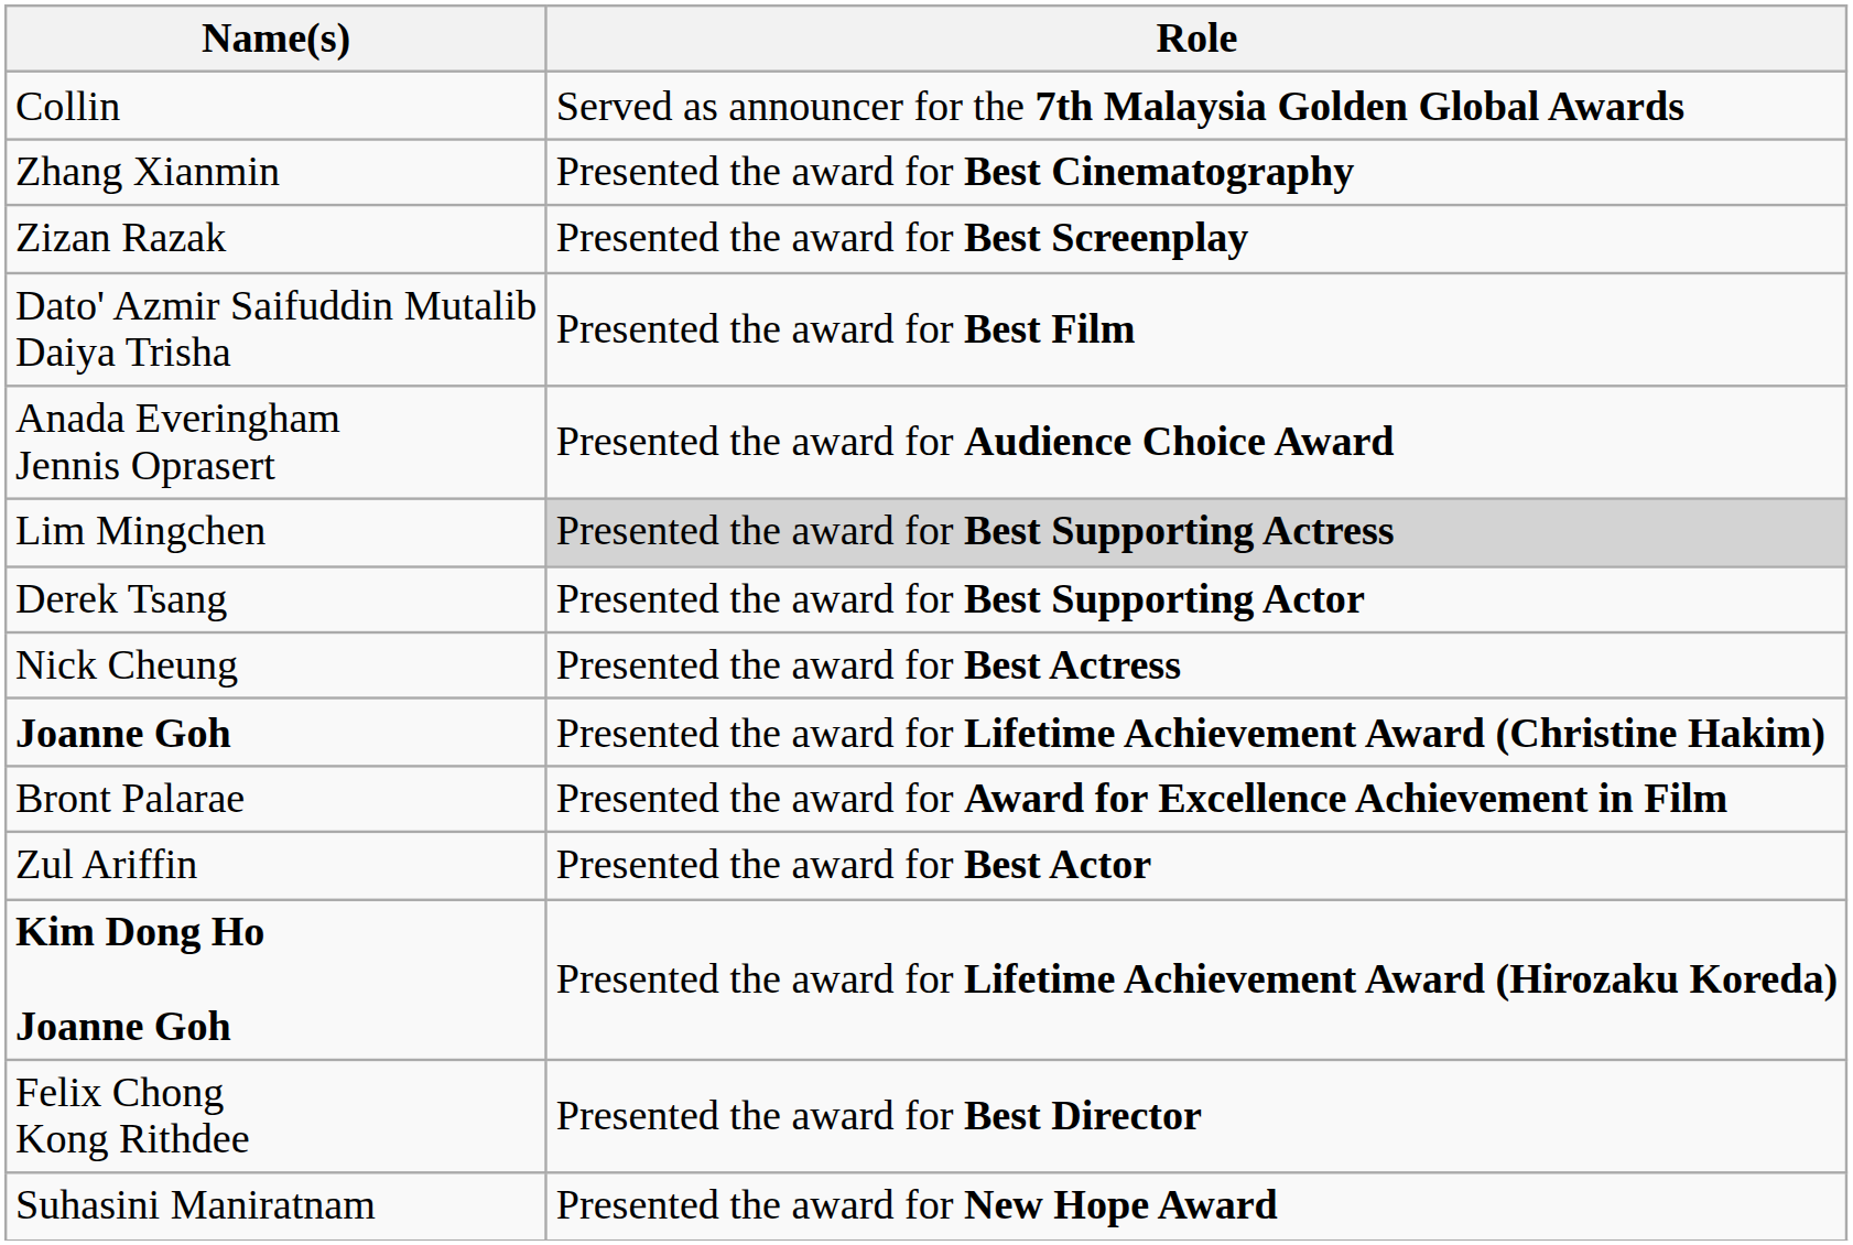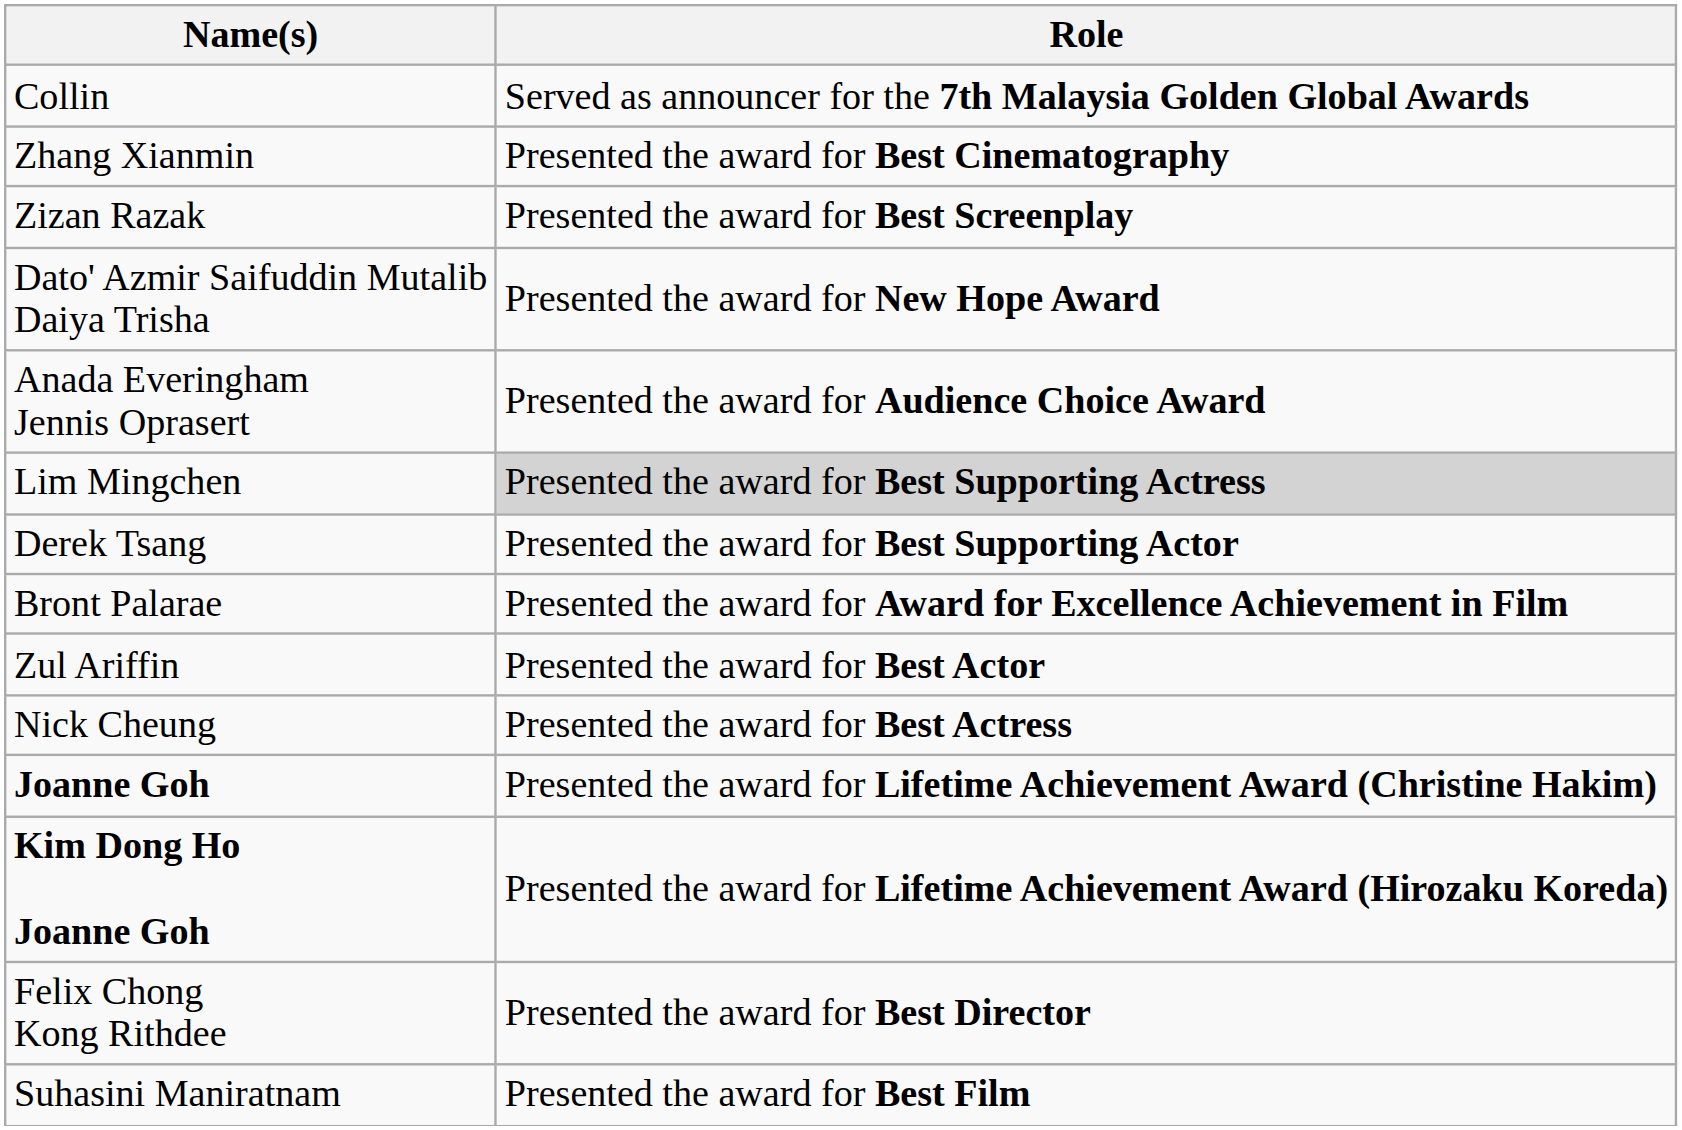Dato' Azmir Saifuddin Mutalib Daiya Trisha | Role: Presented the award for Best Film -> Presented the award for New Hope Award
rows swapped: Bront Palarae <-> Nick Cheung
rows swapped: Joanne Goh <-> Zul Ariffin
Suhasini Maniratnam | Role: Presented the award for New Hope Award -> Presented the award for Best Film
